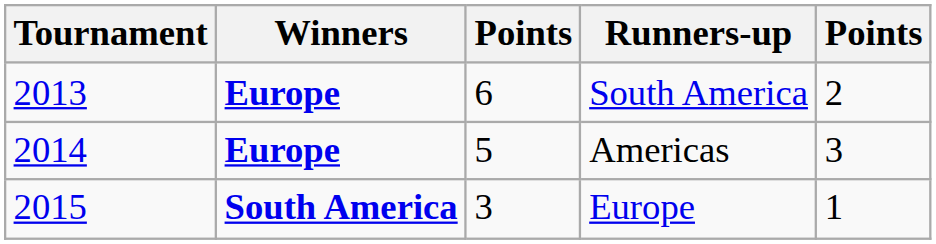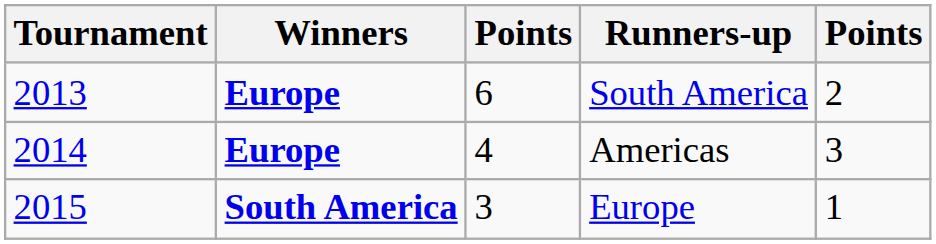Americas | column 3: 5 -> 4
